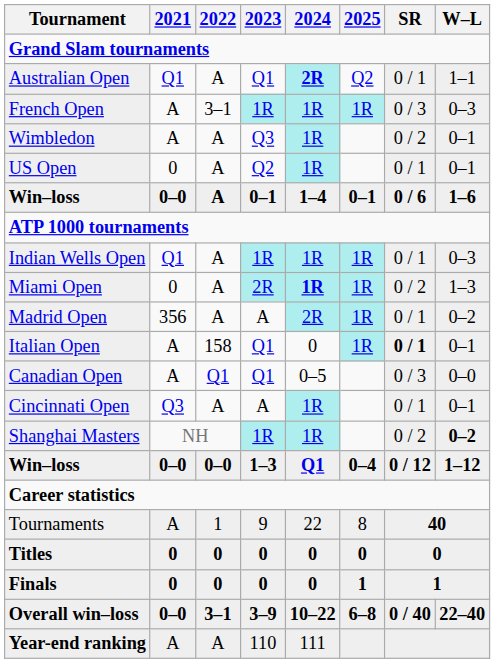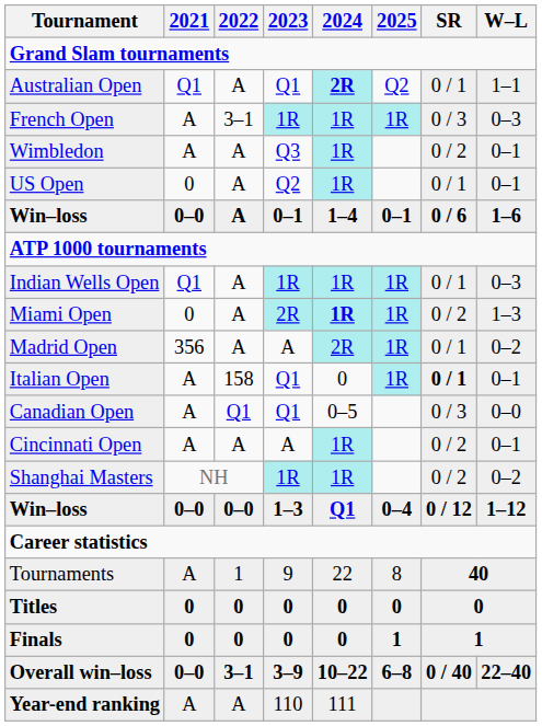Cincinnati Open | 2021: Q3 -> A
Cincinnati Open | SR: 0 / 1 -> 0 / 2
Shanghai Masters | W–L: bold -> normal
